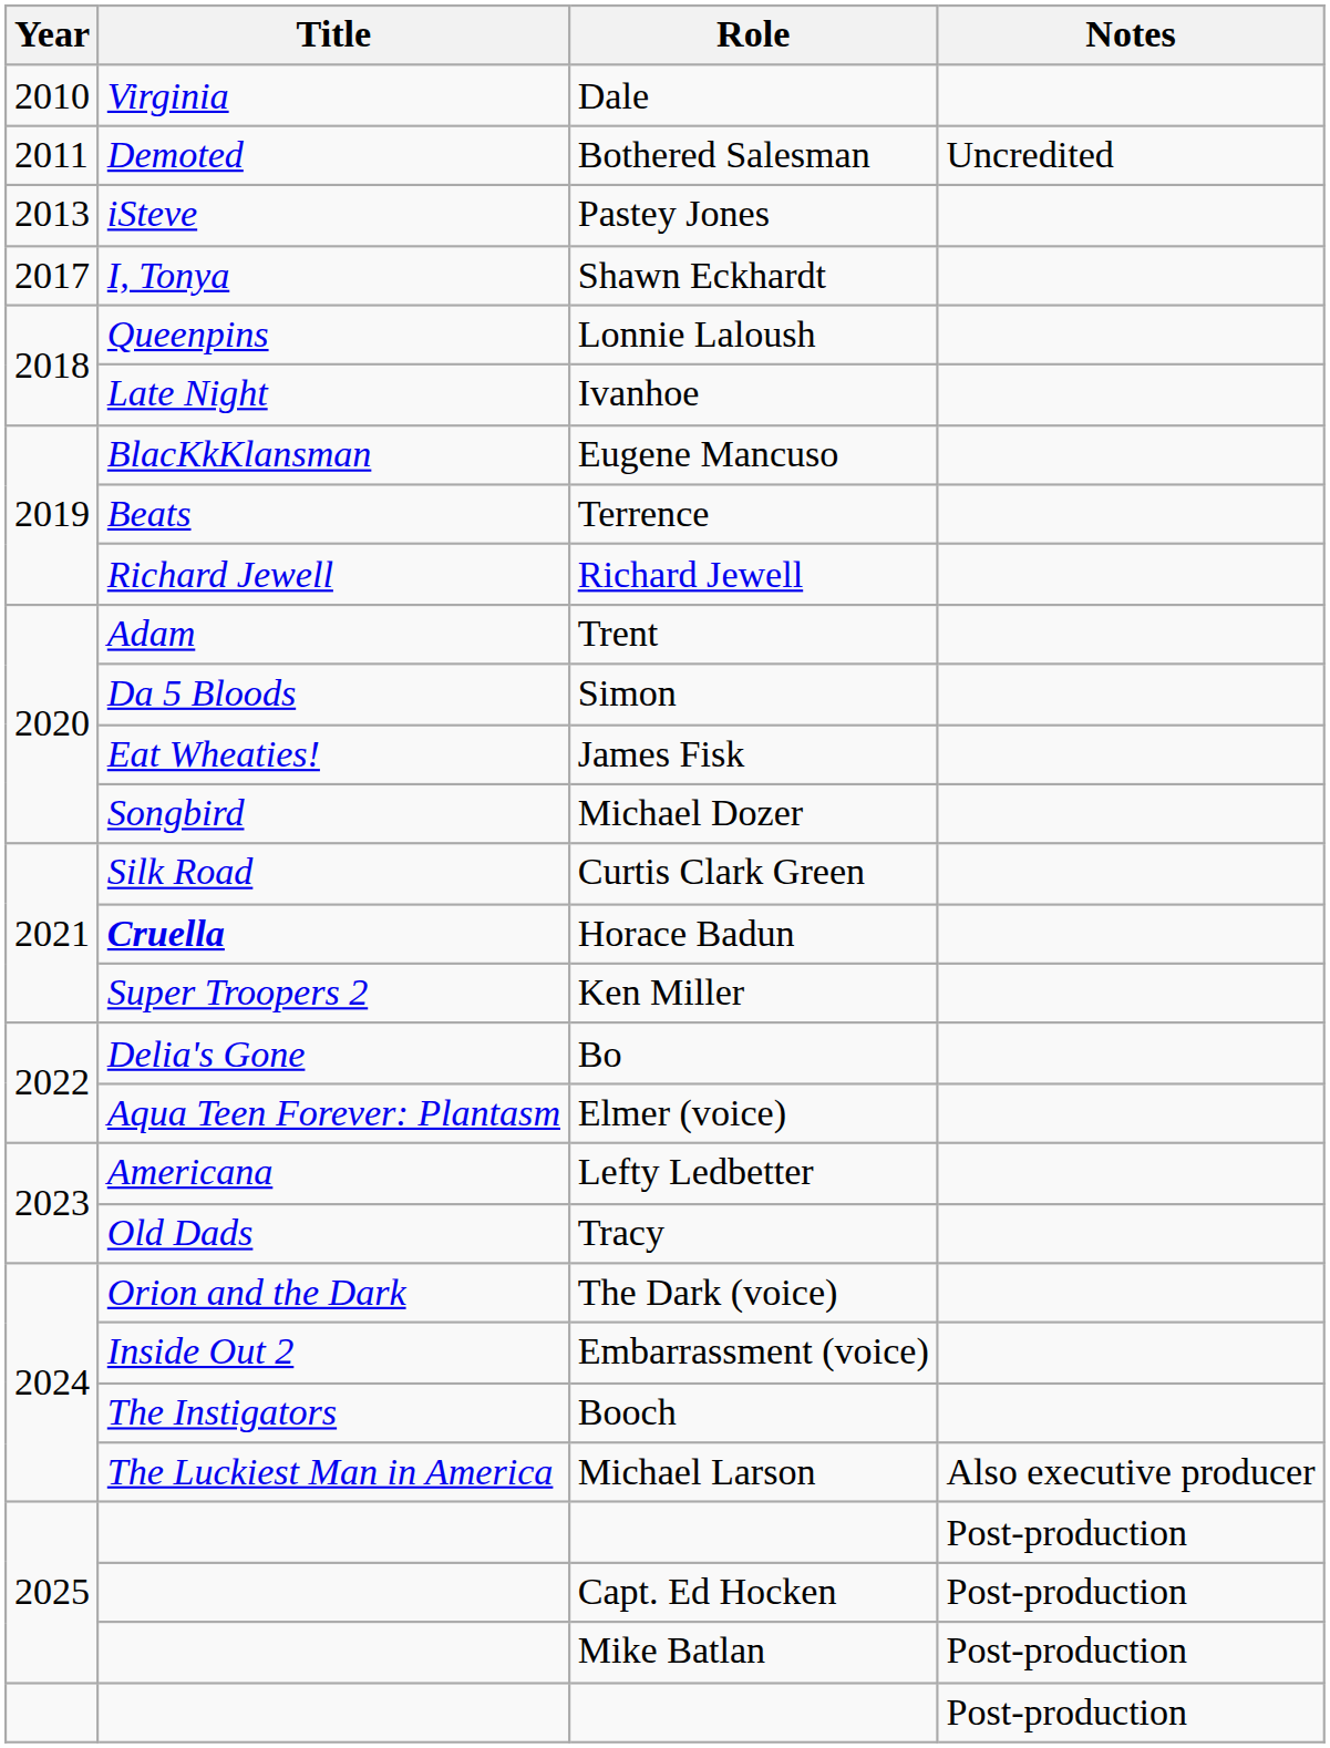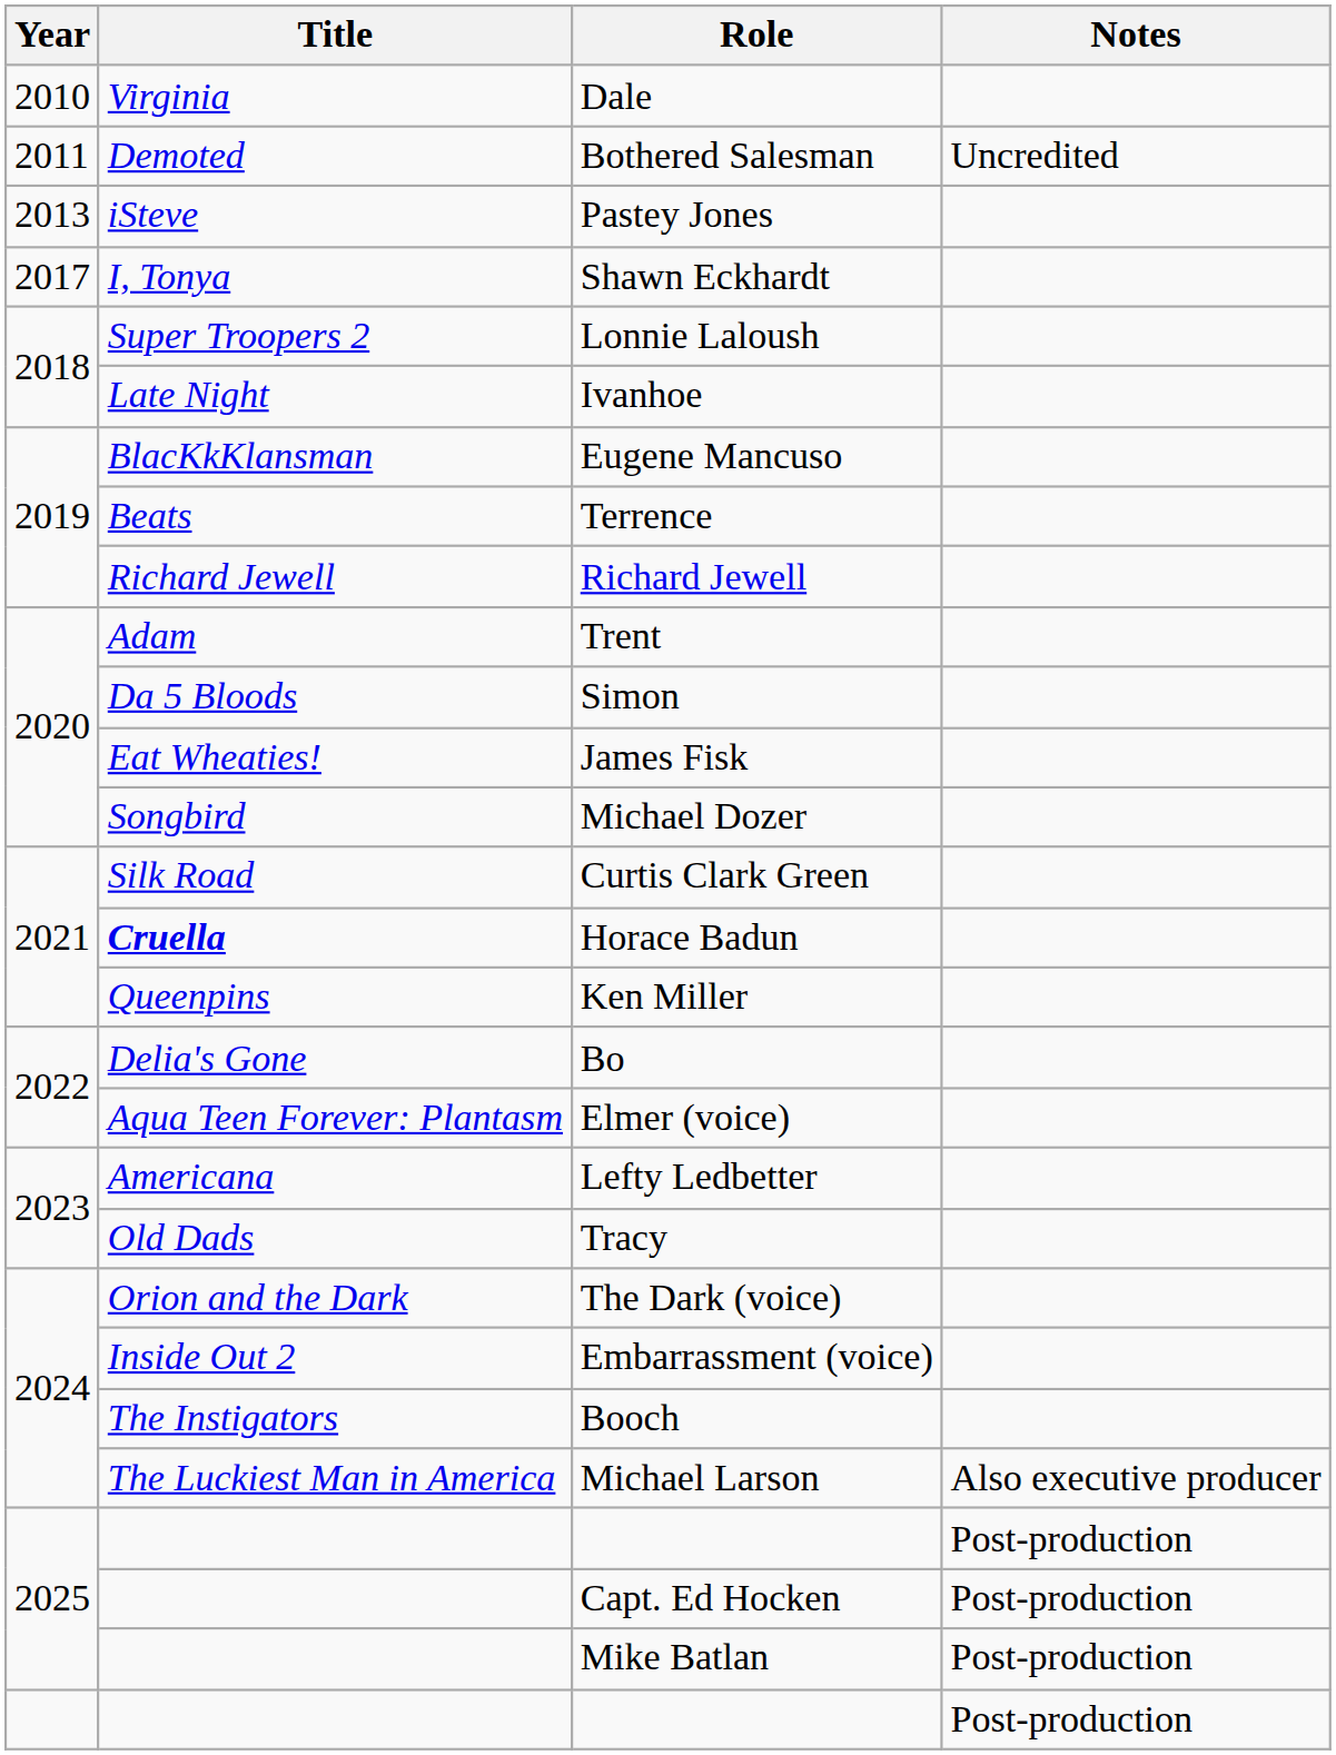Lonnie Laloush | Title: Queenpins -> Super Troopers 2
Ken Miller | Title: Super Troopers 2 -> Queenpins
